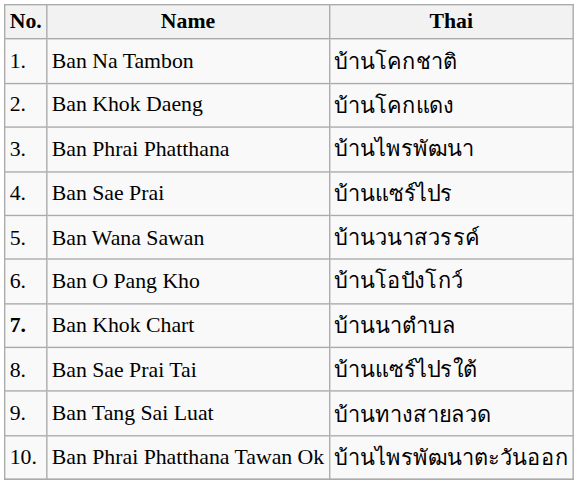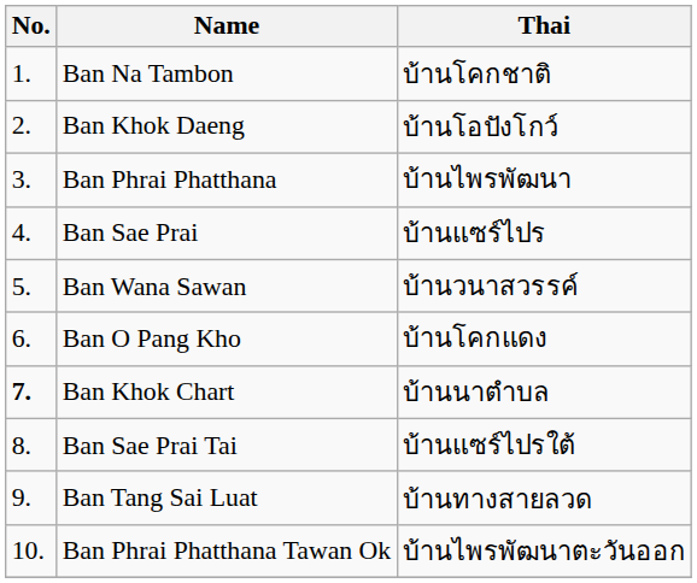Ban Khok Daeng | Thai: บ้านโคกแดง -> บ้านโอปังโกว์
Ban O Pang Kho | Thai: บ้านโอปังโกว์ -> บ้านโคกแดง
